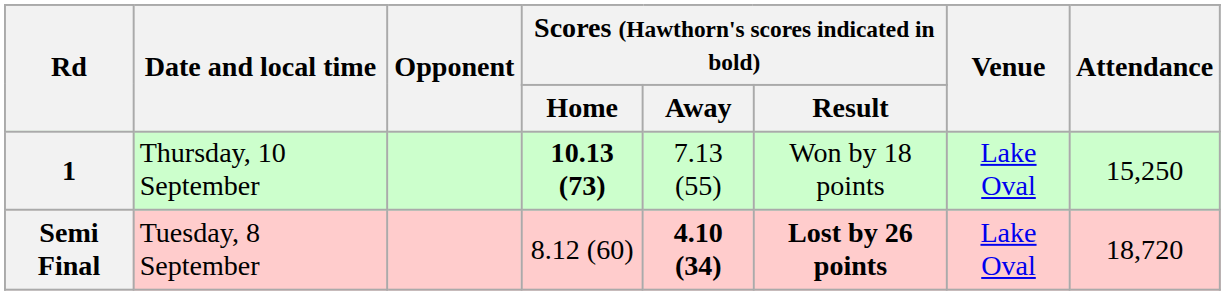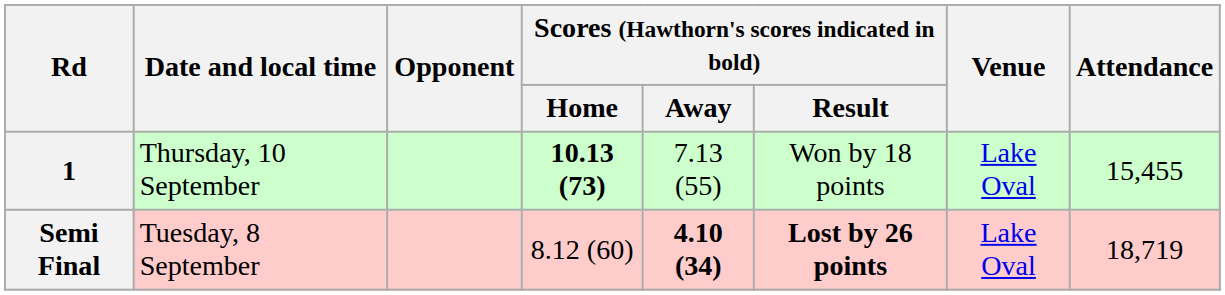1 | Attendance: 15,250 -> 15,455
Semi Final | Attendance: 18,720 -> 18,719
